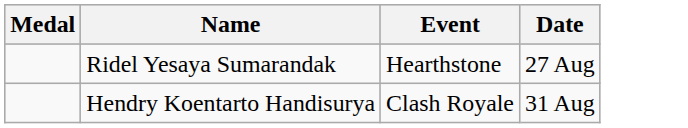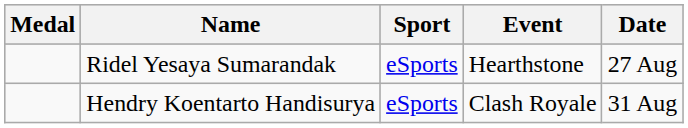+ column: Sport | eSports | eSports
